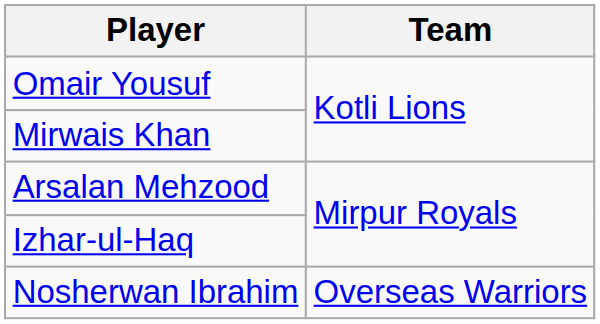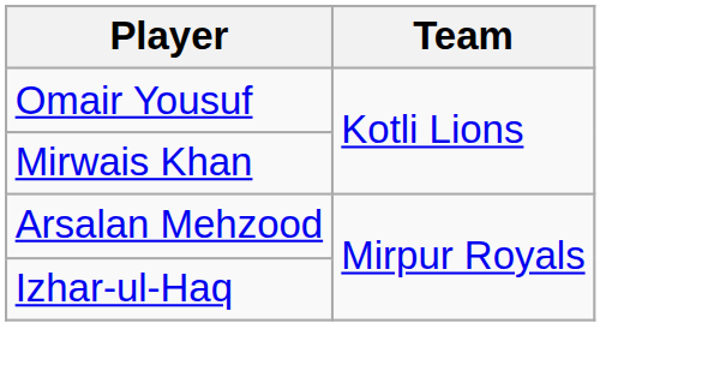- row: Nosherwan Ibrahim | Overseas Warriors
